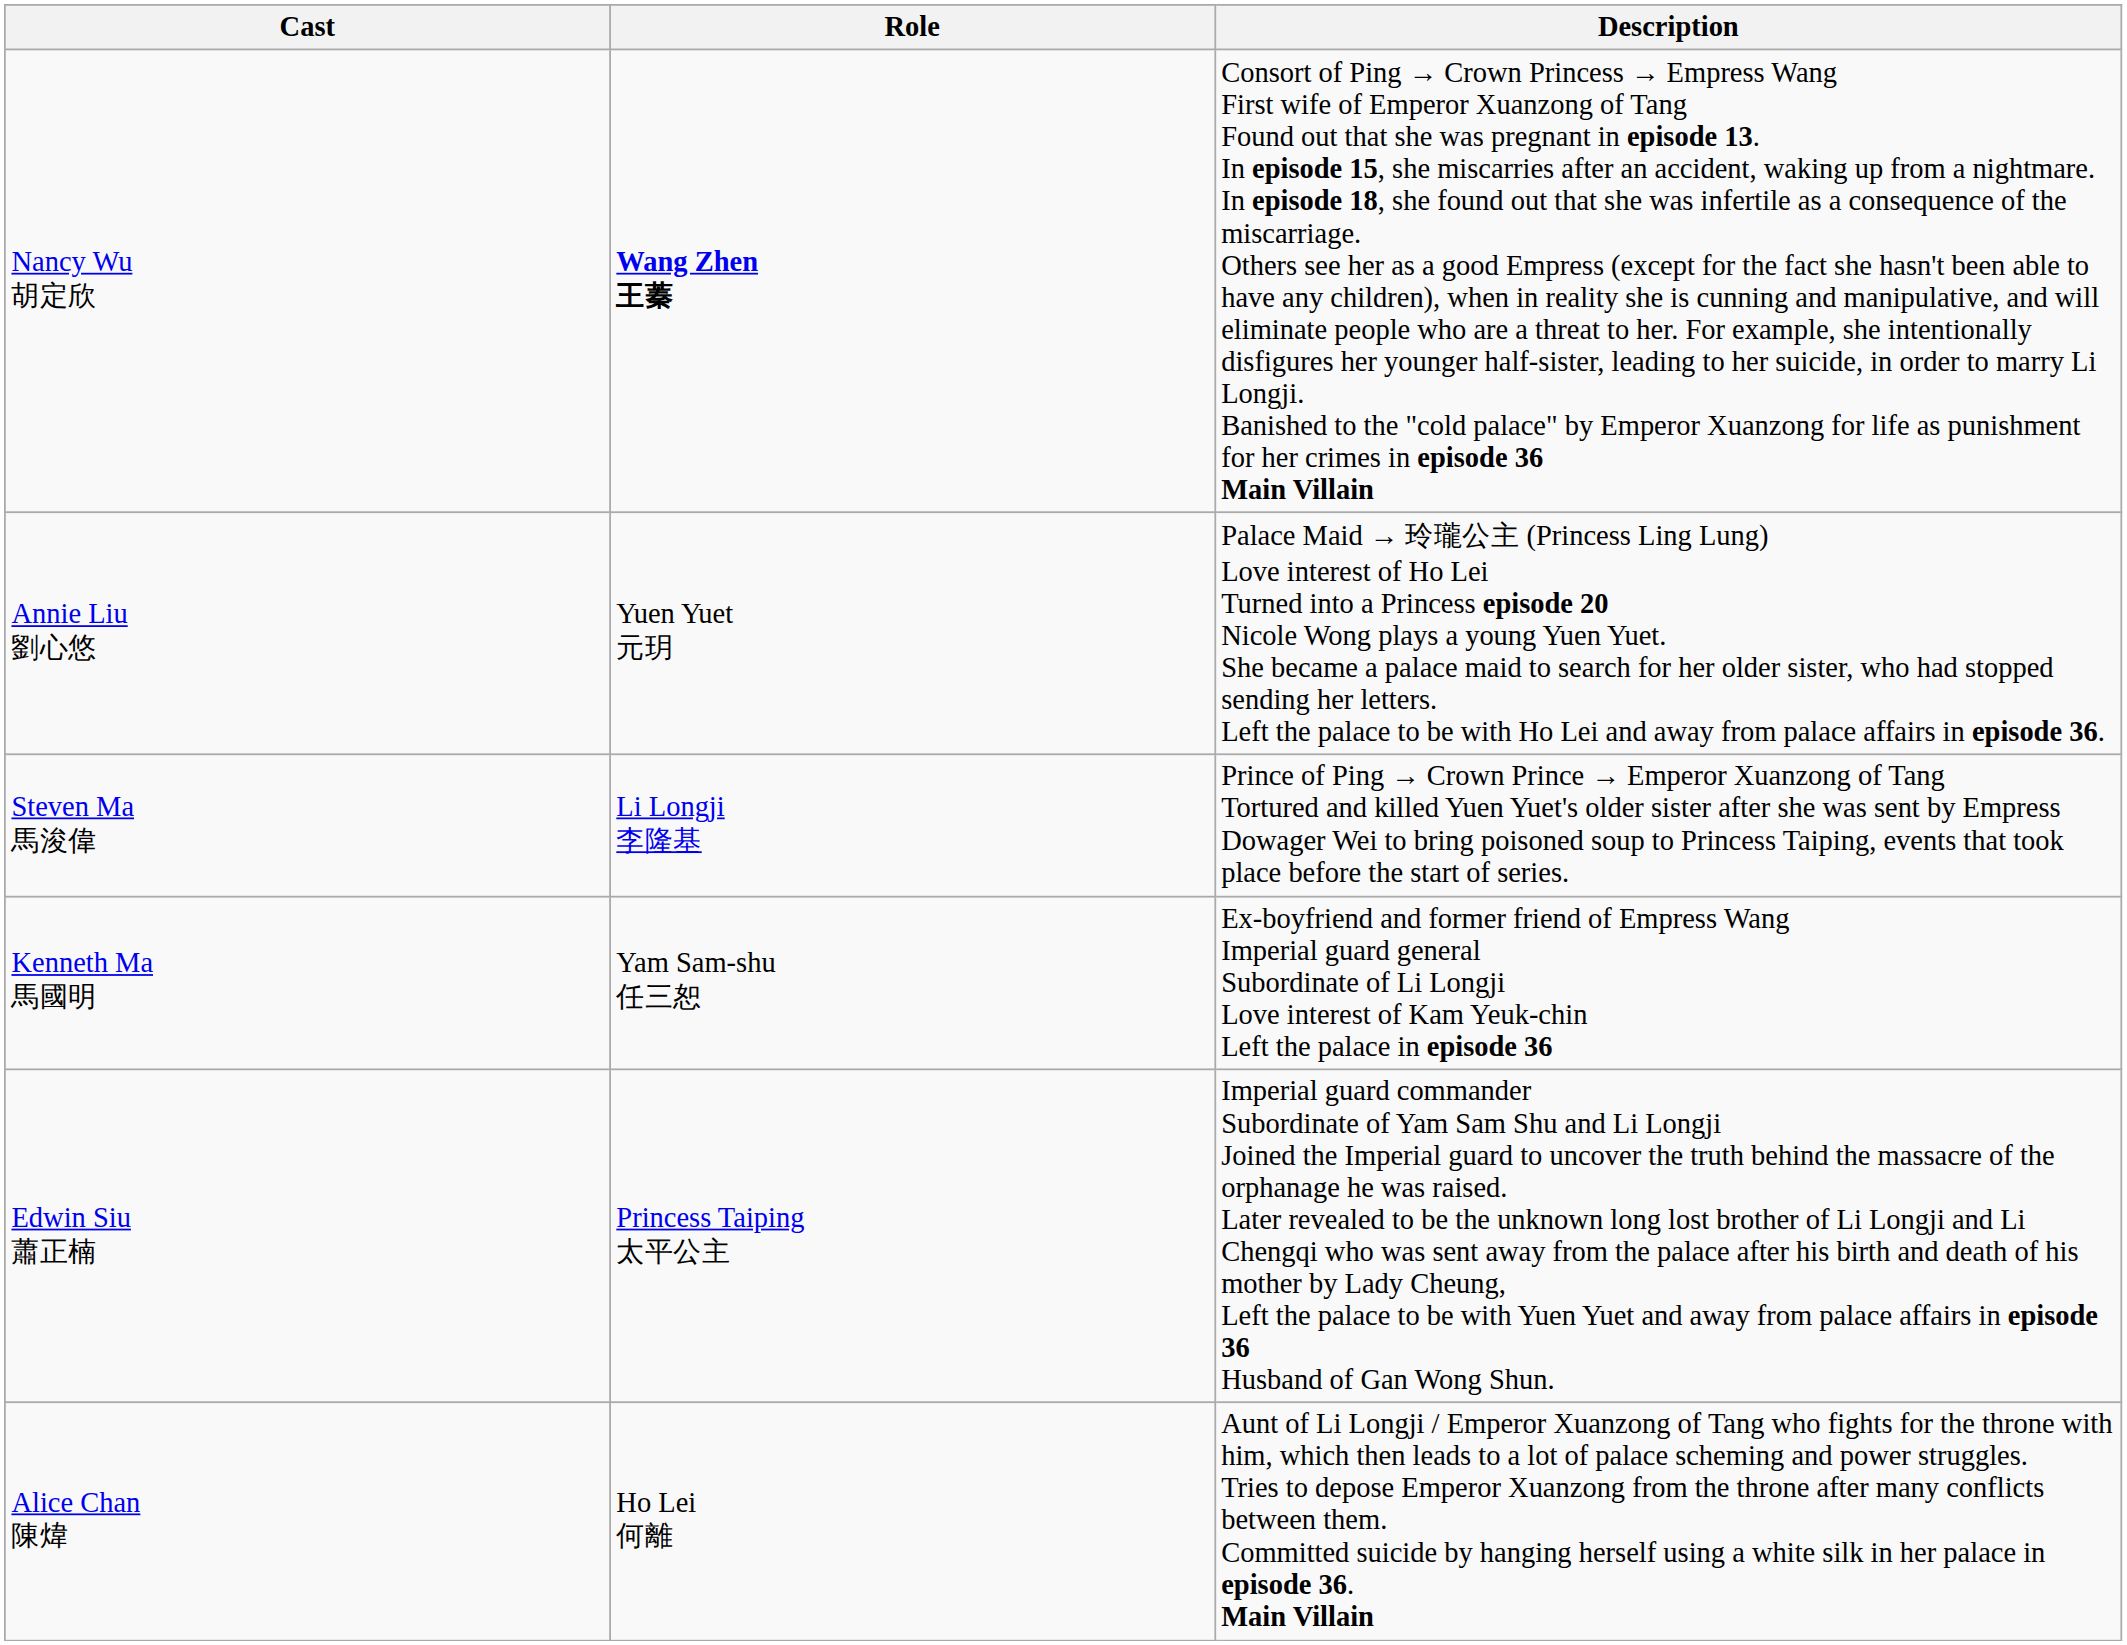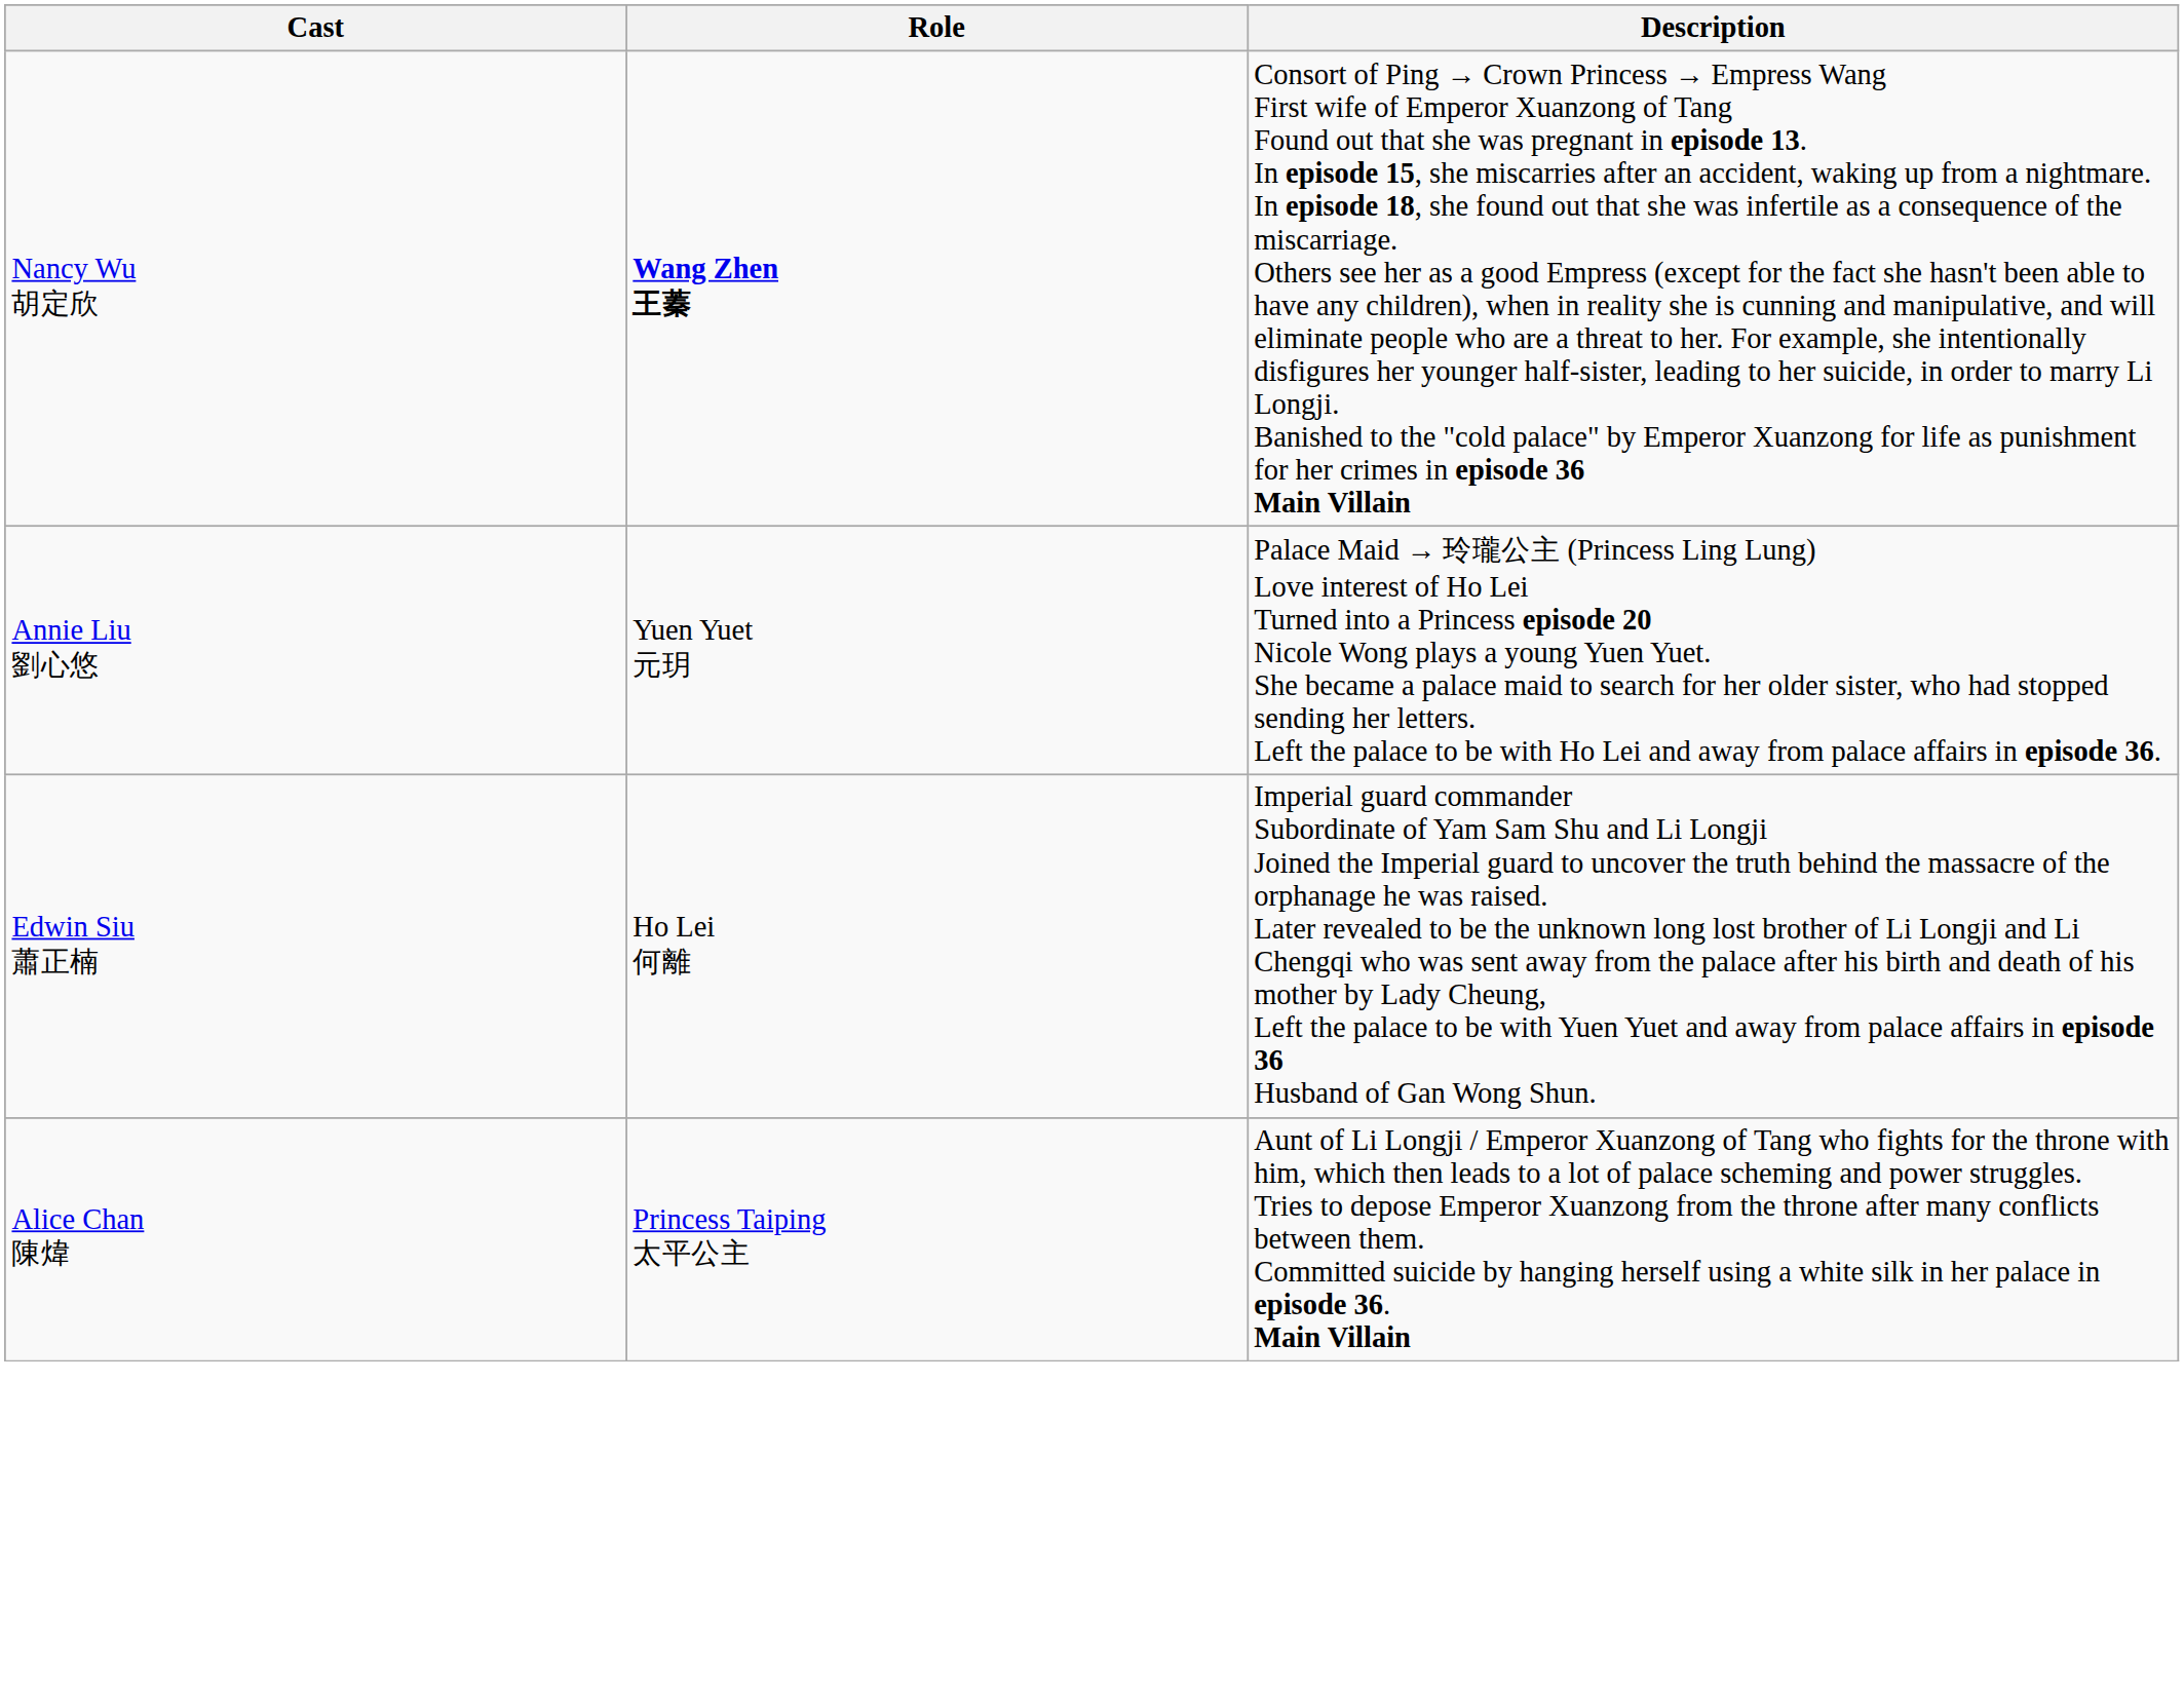- row: Steven Ma 馬浚偉 | Li Longji 李隆基 | Prince of Ping → Crown Prince → Emperor Xuanzong of Tang Tortured and killed Yuen Yuet's older sister after she was sent by Empress Dowager Wei to bring poisoned soup to Princess Taiping, events that took place before the start of series.
- row: Kenneth Ma 馬國明 | Yam Sam-shu 任三恕 | Ex-boyfriend and former friend of Empress Wang Imperial guard general Subordinate of Li Longji Love interest of Kam Yeuk-chin Left the palace in episode 36
Edwin Siu 蕭正楠 | Role: Princess Taiping 太平公主 -> Ho Lei 何離
Alice Chan 陳煒 | Role: Ho Lei 何離 -> Princess Taiping 太平公主
